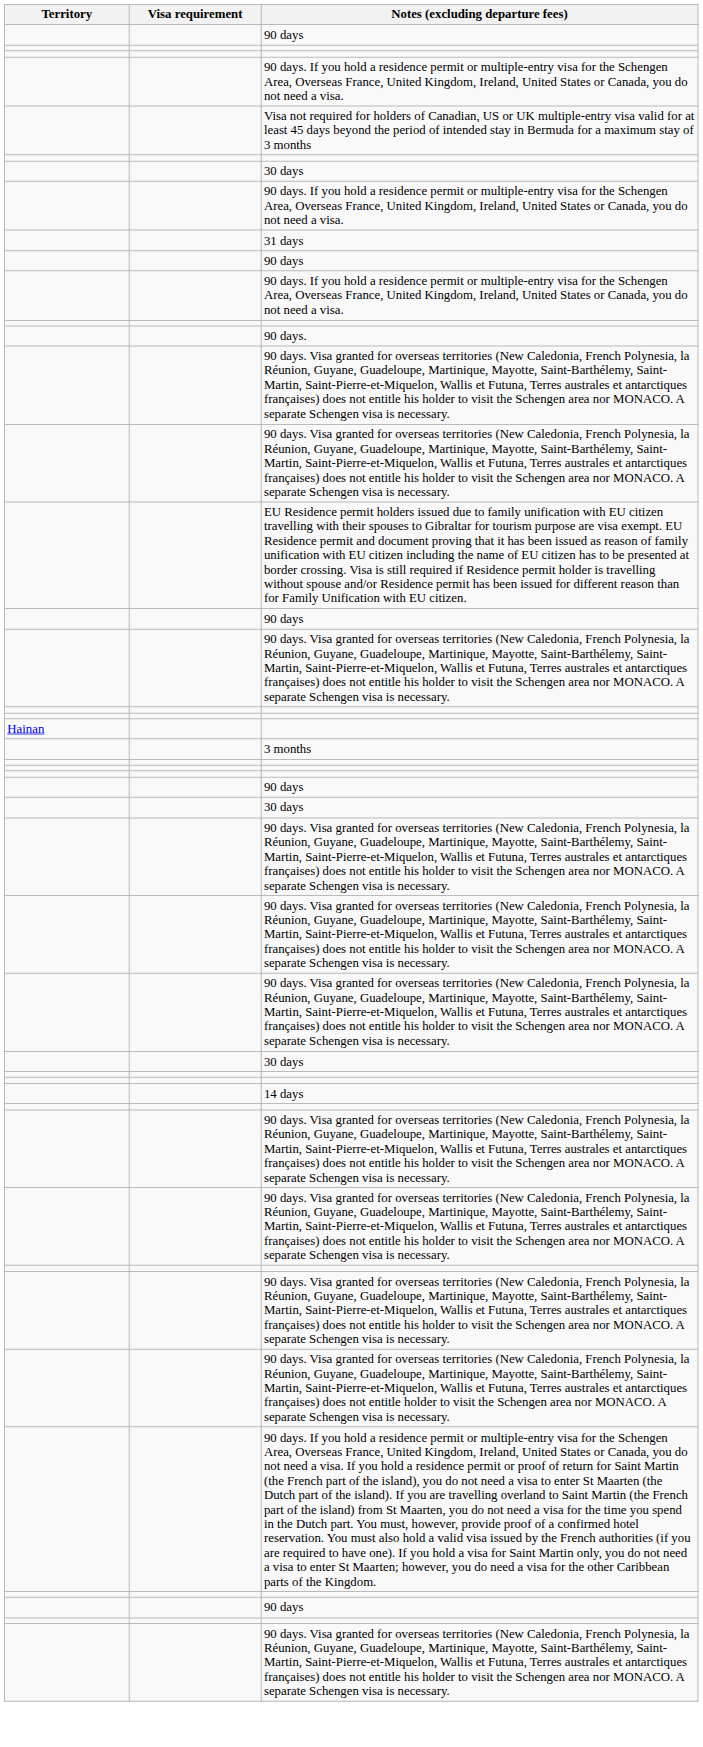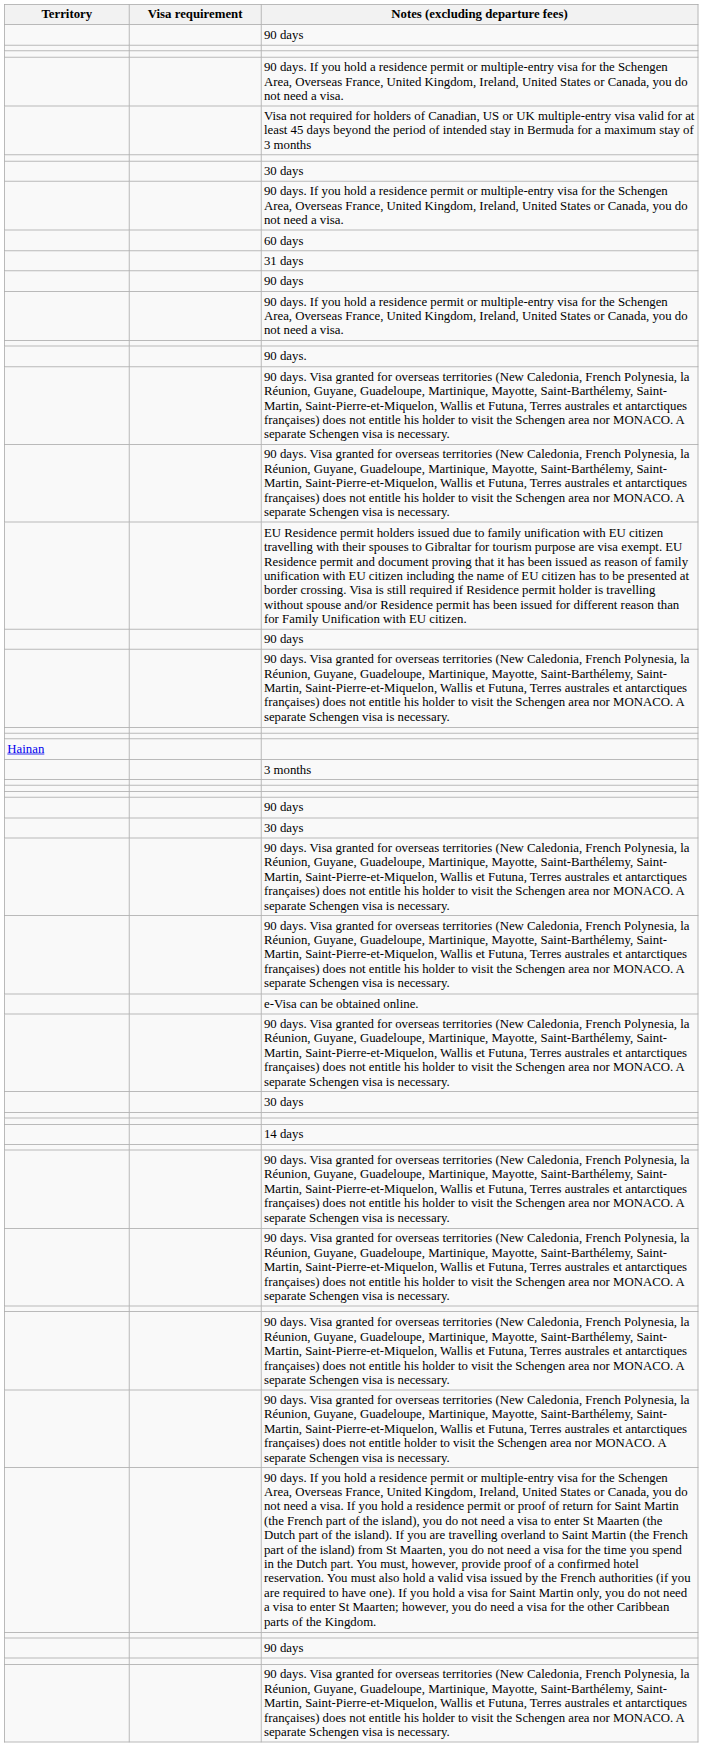+ row: 60 days
+ row: e-Visa can be obtained online.
